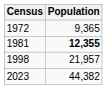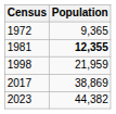1998 | Population: 21,957 -> 21,959
+ row: 2017 | 38,869
